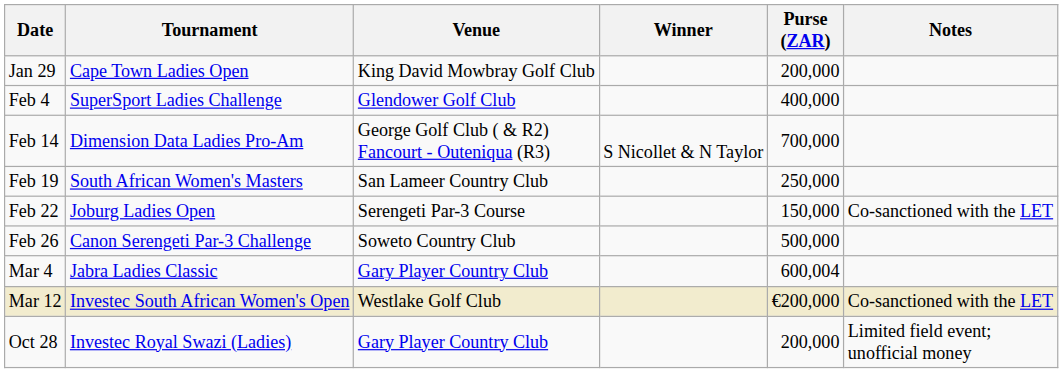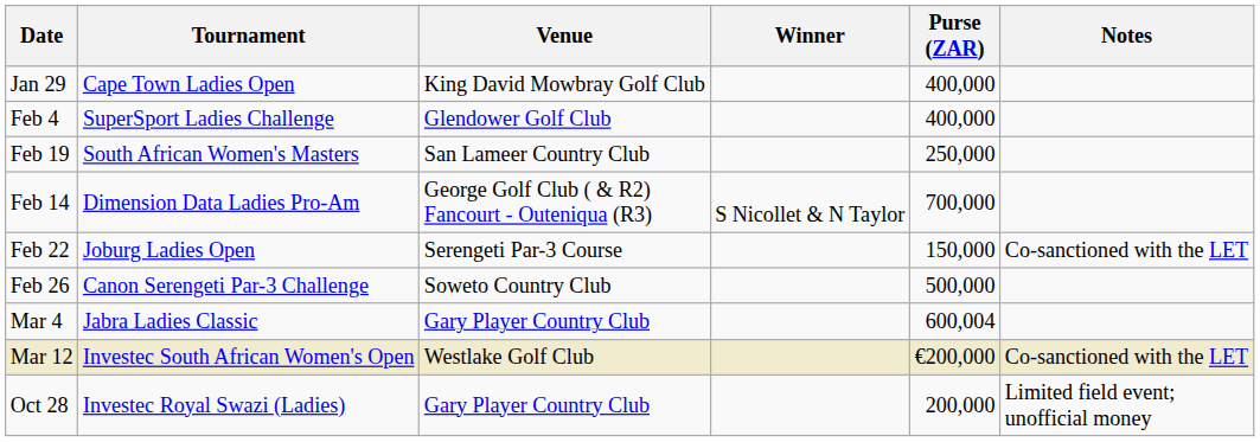Jan 29 | Purse (ZAR): 200,000 -> 400,000
rows swapped: Feb 14 <-> Feb 19
